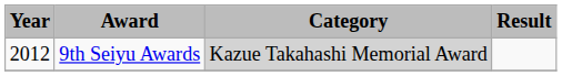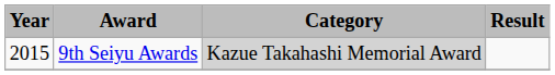9th Seiyu Awards | Year: 2012 -> 2015
